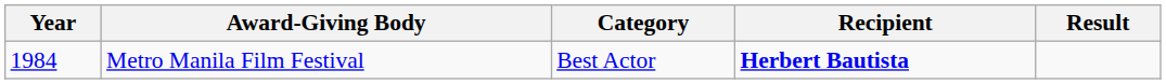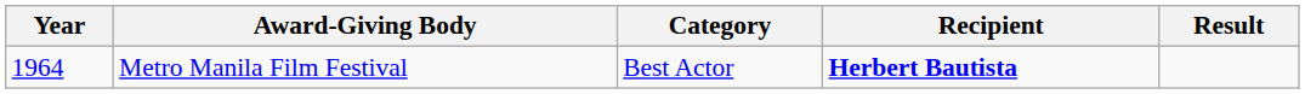Metro Manila Film Festival | Year: 1984 -> 1964
